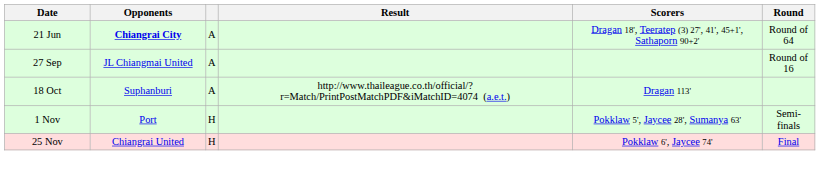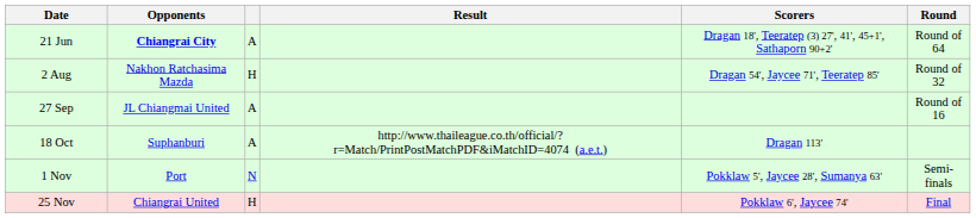+ row: 2 Aug | Nakhon Ratchasima Mazda | H | Dragan 54', Jaycee 71', Teeratep 85' | Round of 32
1 Nov | column 3: H -> N
